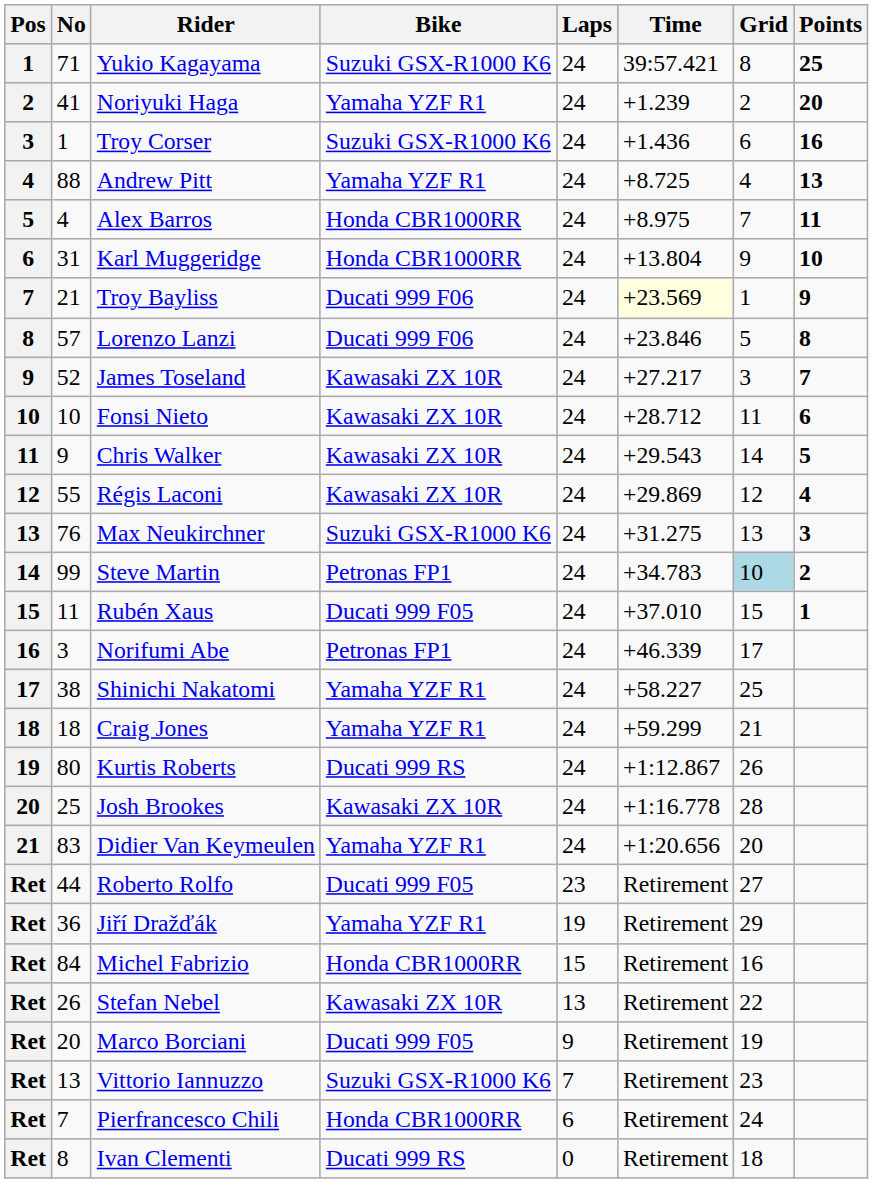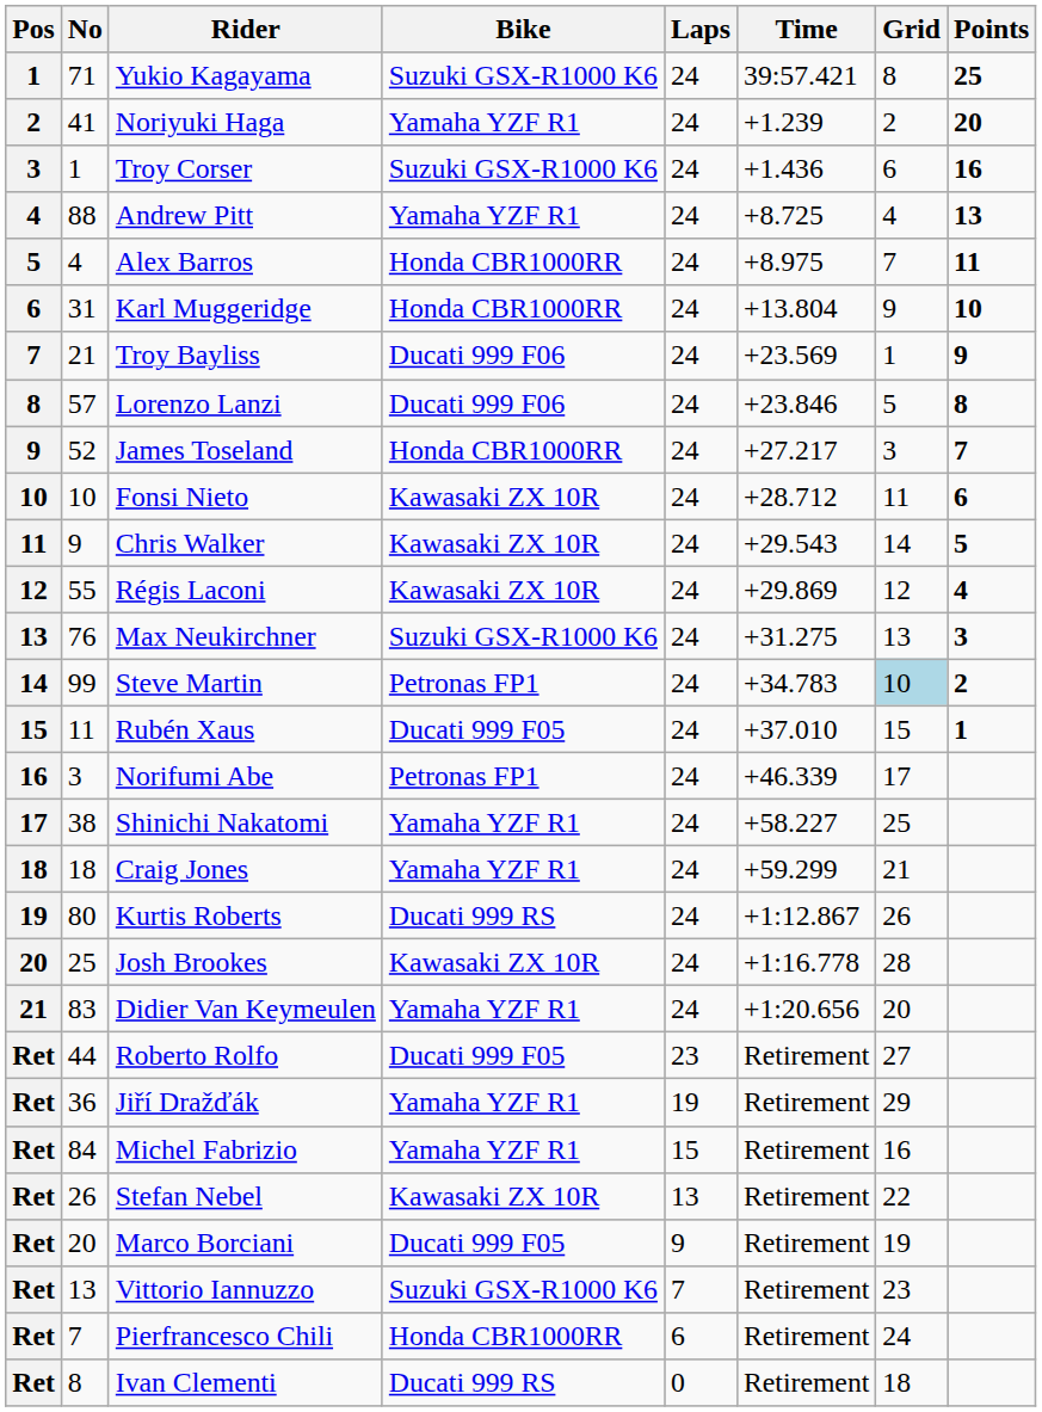Troy Bayliss | Time: lightyellow background -> no background
James Toseland | Bike: Kawasaki ZX 10R -> Honda CBR1000RR
Michel Fabrizio | Bike: Honda CBR1000RR -> Yamaha YZF R1
